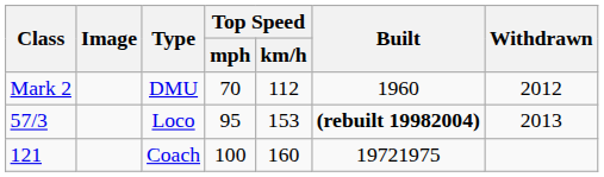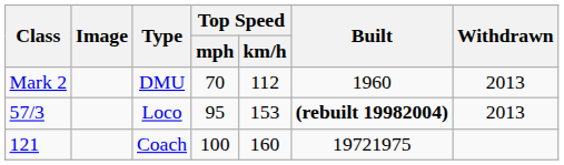DMU | Withdrawn: 2012 -> 2013
